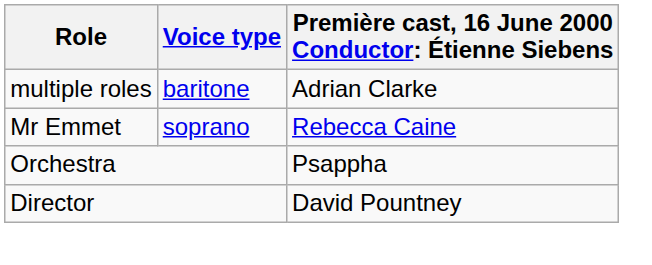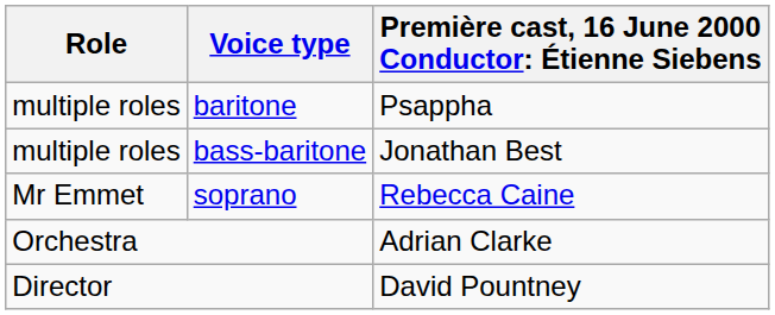baritone | column 3: Adrian Clarke -> Psappha
+ row: multiple roles | bass-baritone | Jonathan Best
Orchestra | column 3: Psappha -> Adrian Clarke
